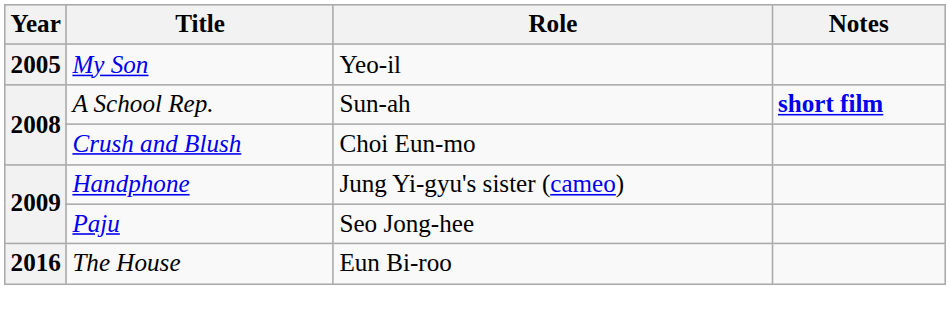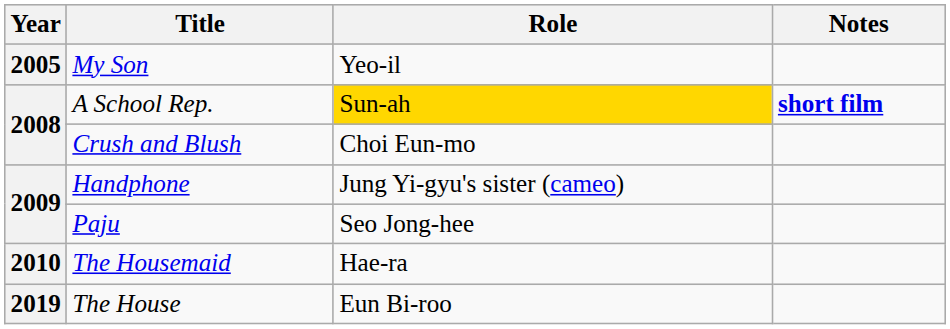A School Rep. | Role: no background -> gold background
+ row: 2010 | The Housemaid | Hae-ra
The House | Year: 2016 -> 2019
